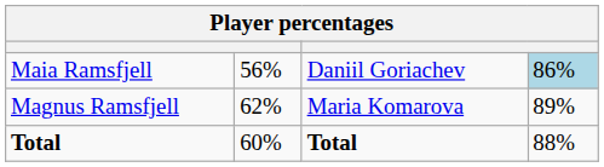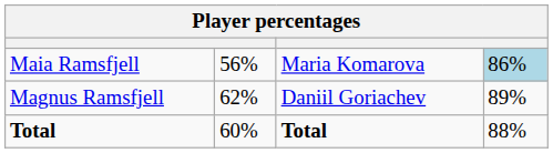Maia Ramsfjell | column 3: Daniil Goriachev -> Maria Komarova
Magnus Ramsfjell | column 3: Maria Komarova -> Daniil Goriachev
